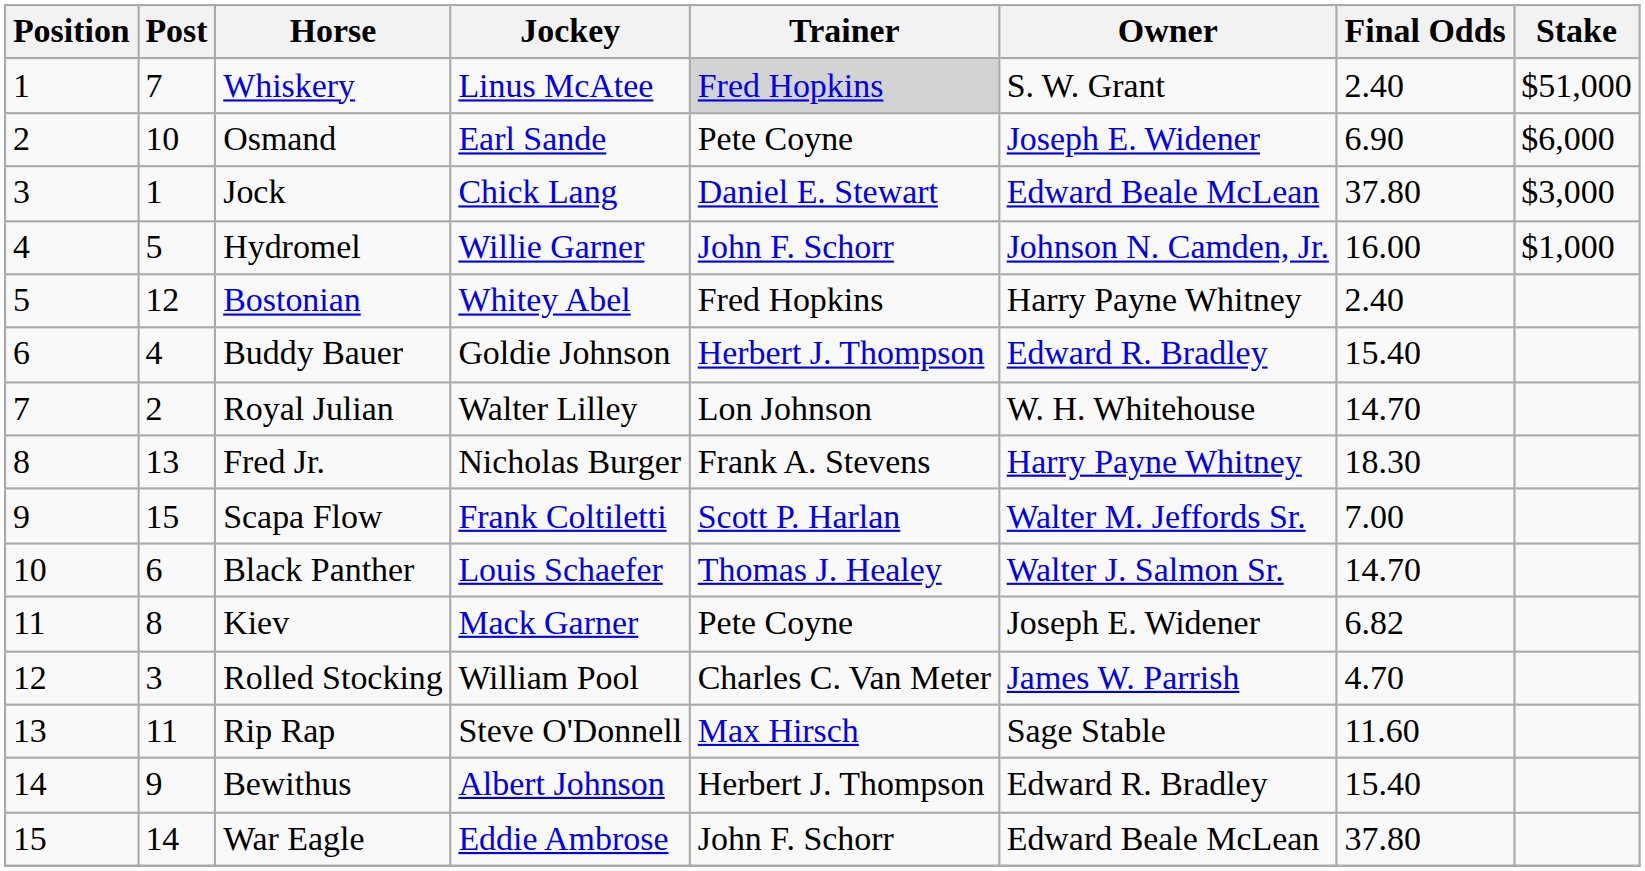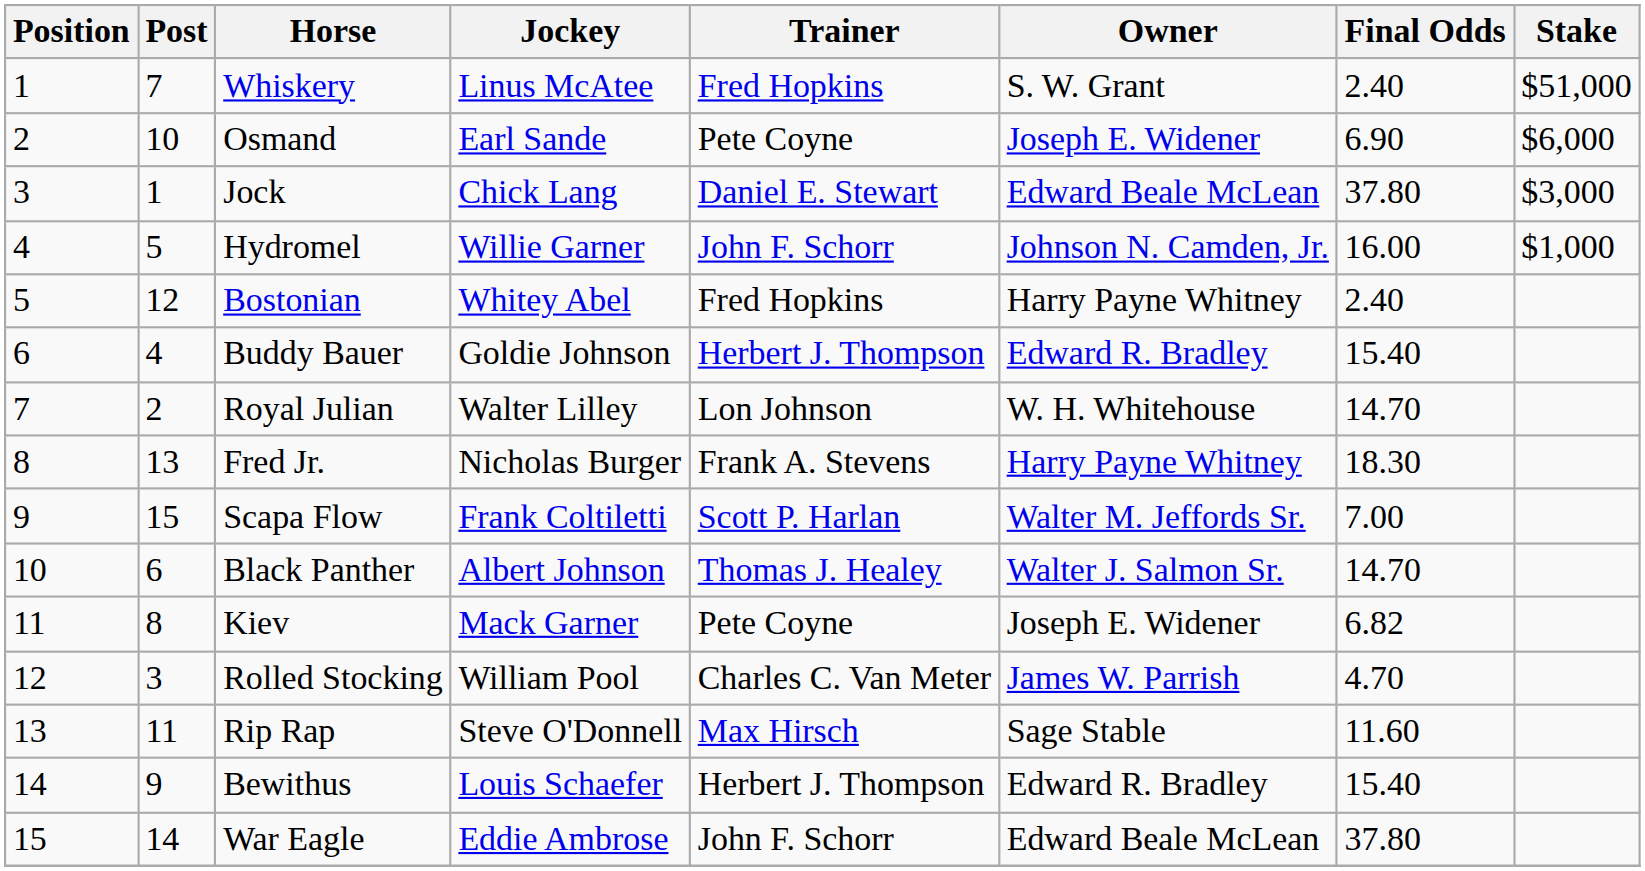Whiskery | Trainer: lightgrey background -> no background
Black Panther | Jockey: Louis Schaefer -> Albert Johnson
Bewithus | Jockey: Albert Johnson -> Louis Schaefer
